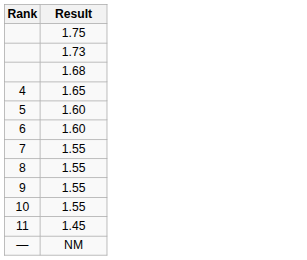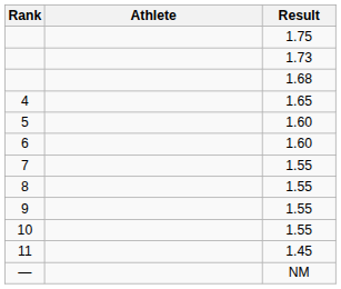+ column: Athlete
